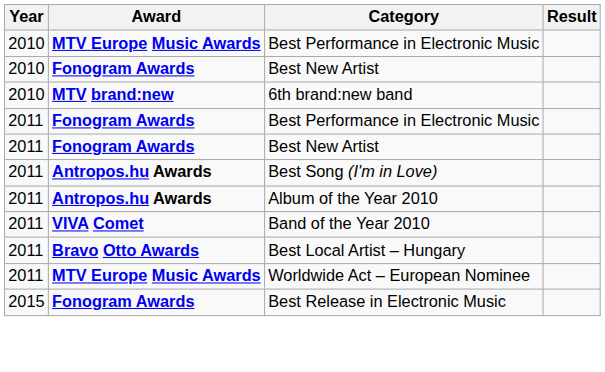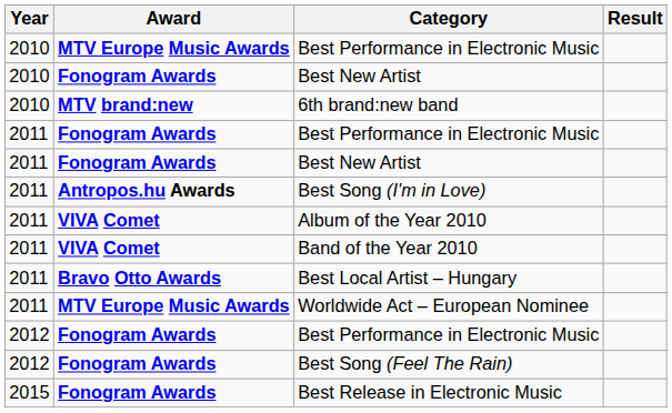Album of the Year 2010 | Award: Antropos.hu Awards -> VIVA Comet
+ row: 2012 | Fonogram Awards | Best Performance in Electronic Music
+ row: 2012 | Fonogram Awards | Best Song (Feel The Rain)
